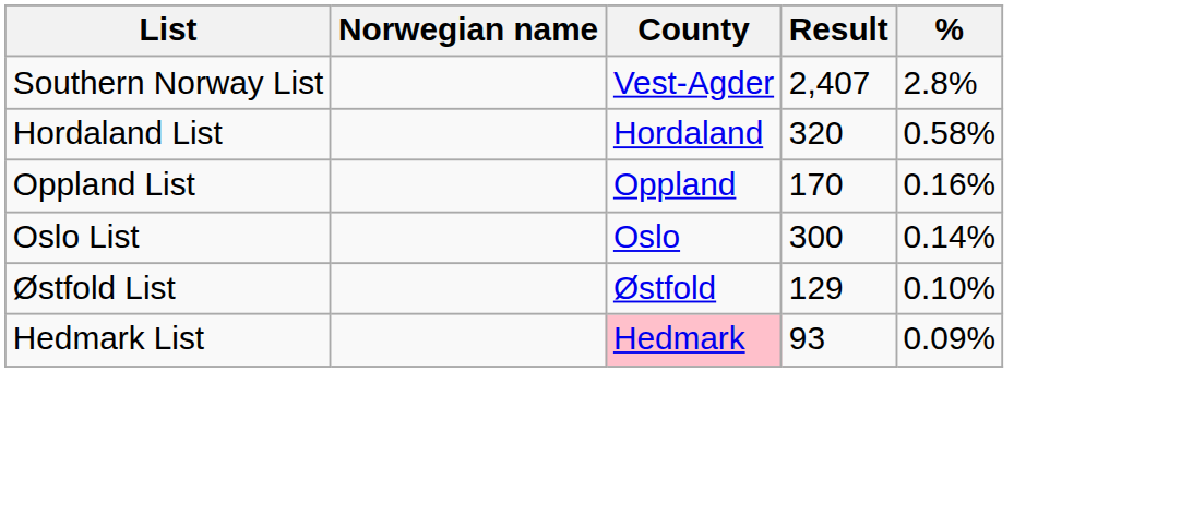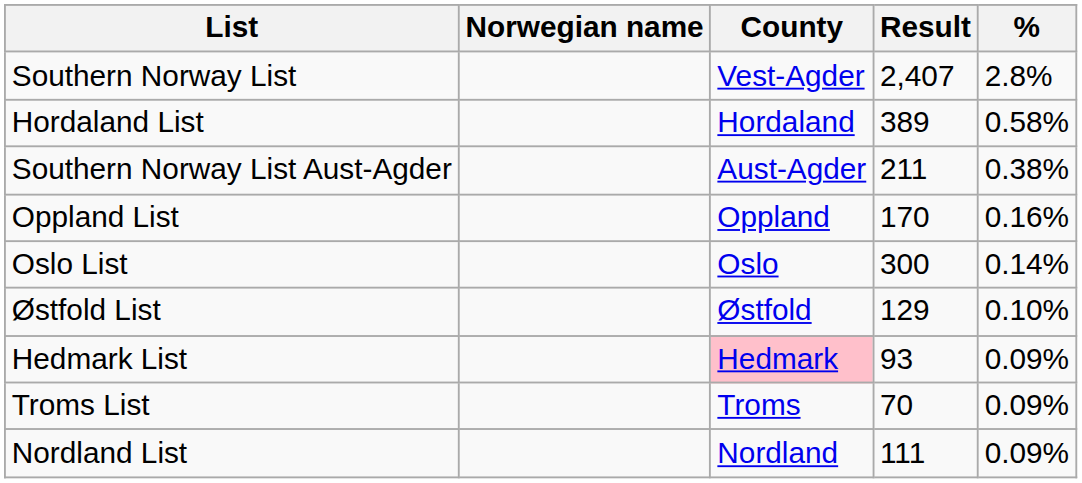Hordaland List | Result: 320 -> 389
+ row: Southern Norway List Aust-Agder | Aust-Agder | 211 | 0.38%
+ row: Troms List | Troms | 70 | 0.09%
+ row: Nordland List | Nordland | 111 | 0.09%
